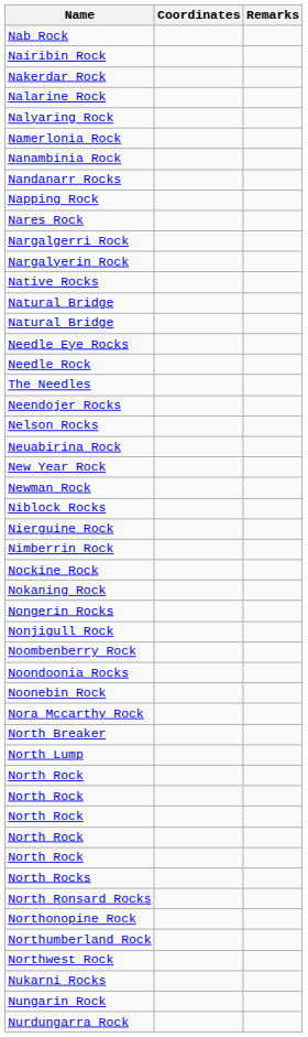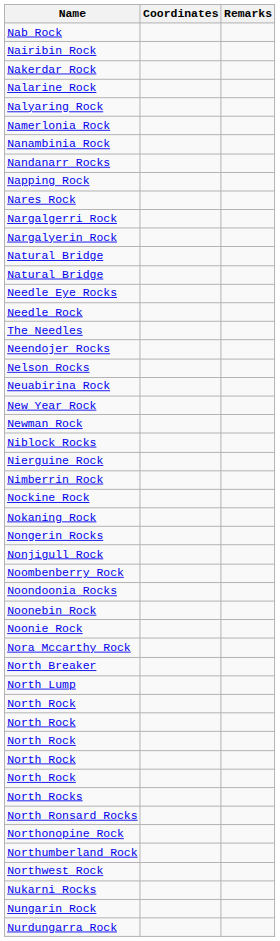- row: Native Rocks
+ row: Noonie Rock
